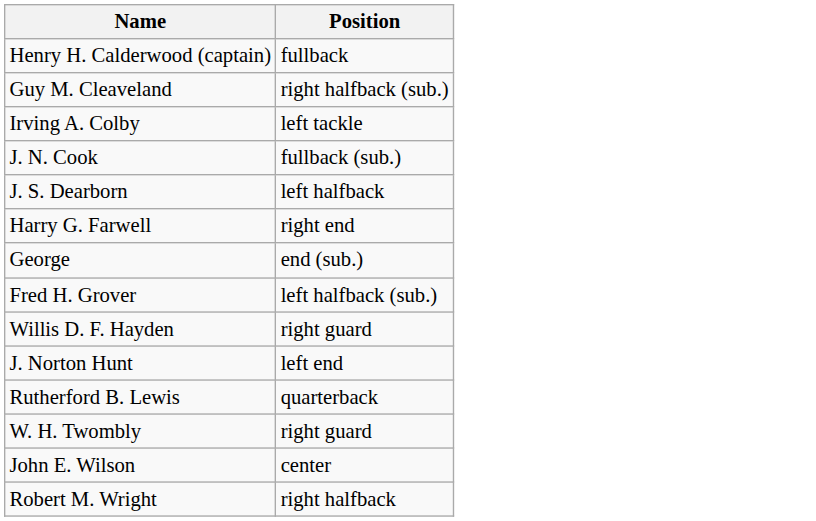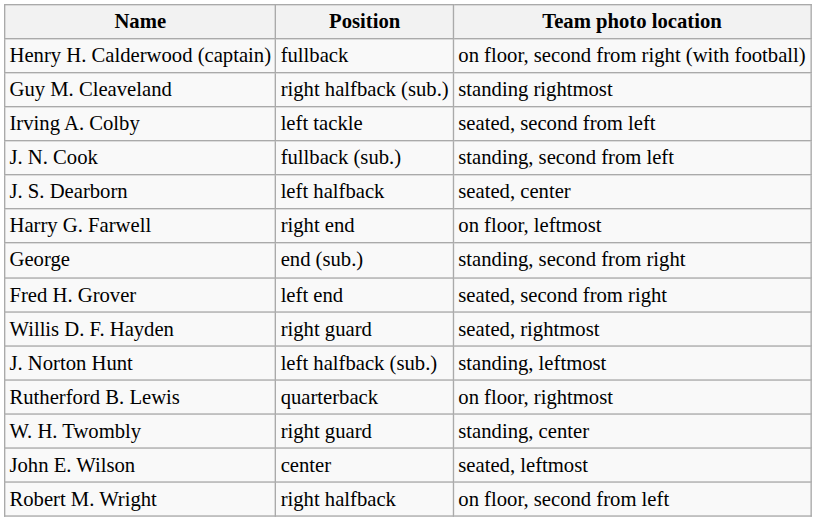+ column: Team photo location | on floor, second from right (with football) | standing rightmost | seated, second from left | standing, second from left | seated, center | on floor, leftmost | standing, second from right | seated, second from right | seated, rightmost | standing, leftmost | on floor, rightmost | standing, center | seated, leftmost | on floor, second from left
Fred H. Grover | Position: left halfback (sub.) -> left end
J. Norton Hunt | Position: left end -> left halfback (sub.)
